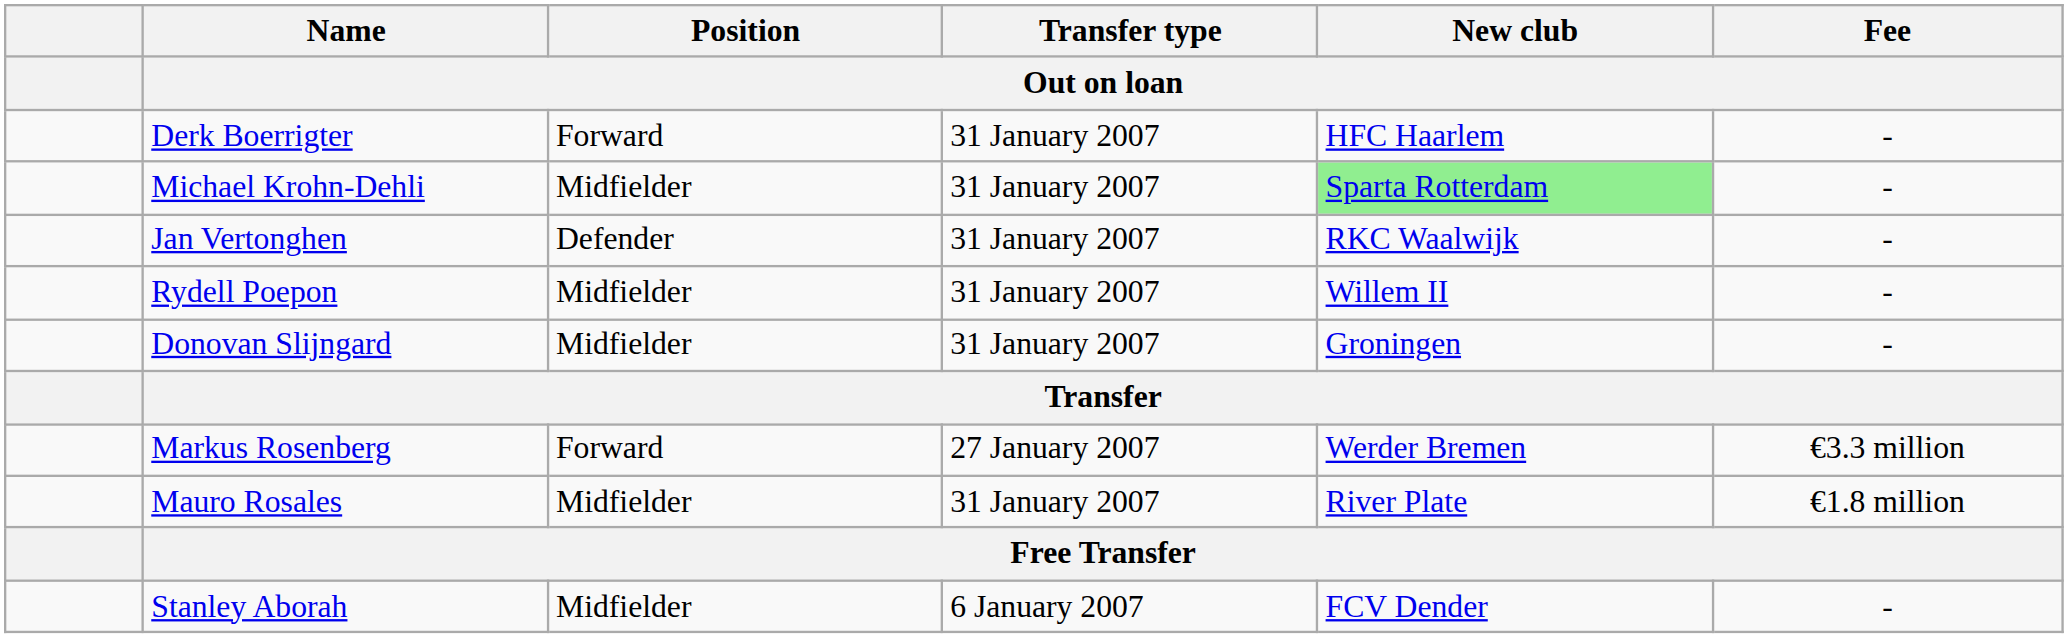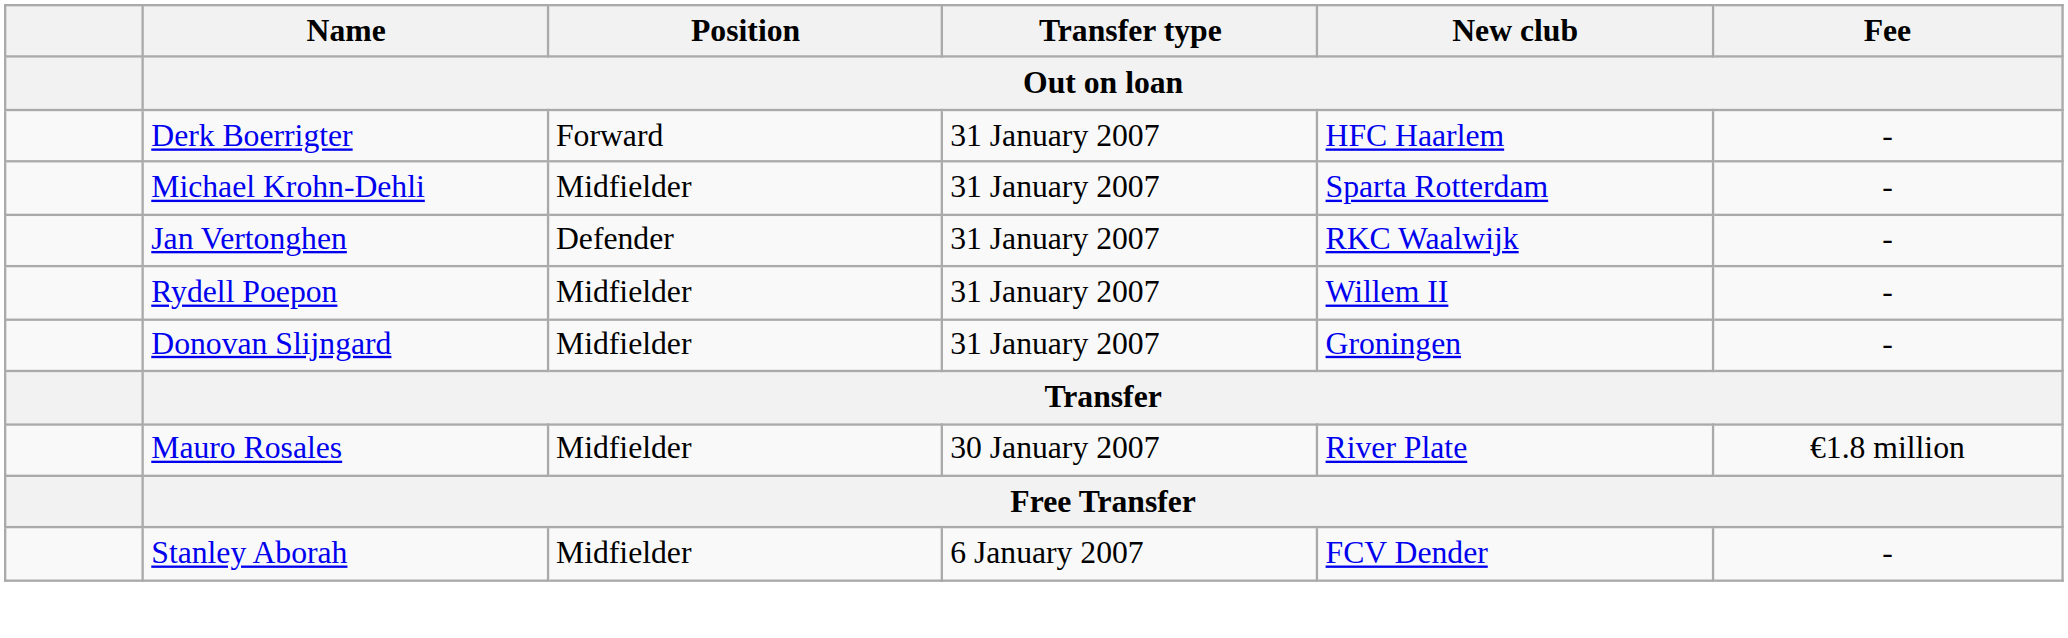Michael Krohn-Dehli | New club / Out on loan: lightgreen background -> no background
- row: Markus Rosenberg | Forward | 27 January 2007 | Werder Bremen | €3.3 million
Mauro Rosales | Transfer type / Out on loan: 31 January 2007 -> 30 January 2007
